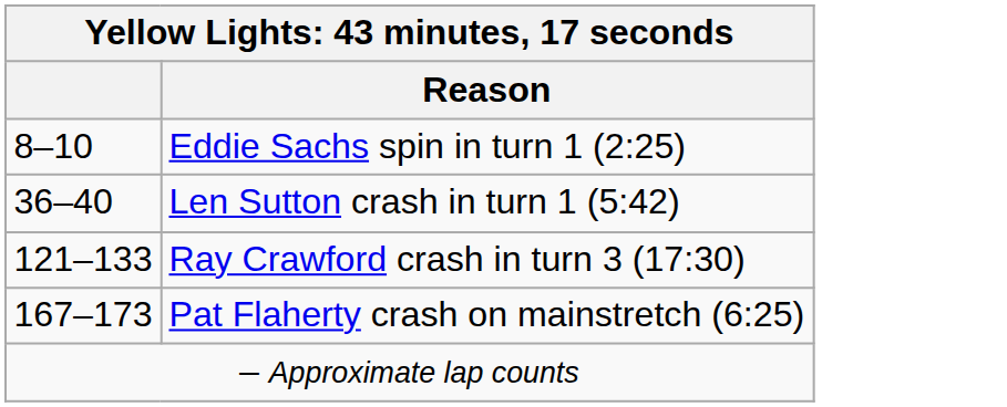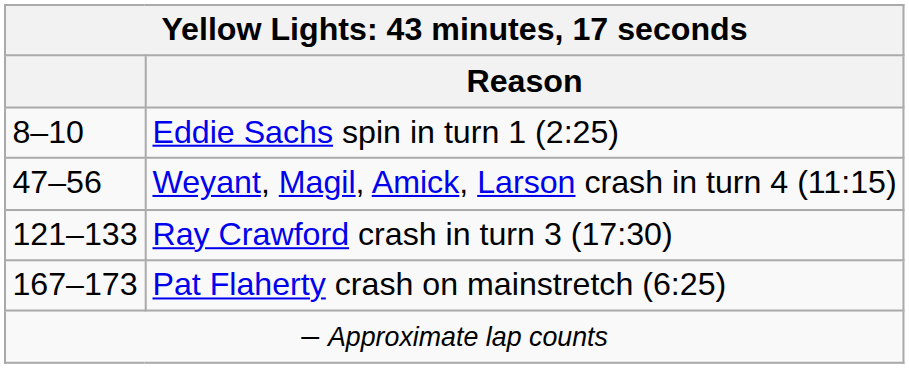- row: 36–40 | Len Sutton crash in turn 1 (5:42)
+ row: 47–56 | Weyant, Magil, Amick, Larson crash in turn 4 (11:15)
